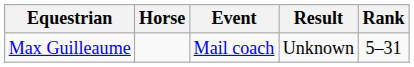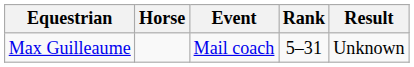columns swapped: Result <-> Rank
